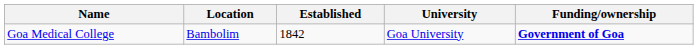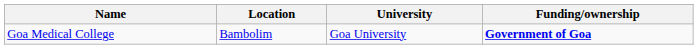- column: Established | 1842
